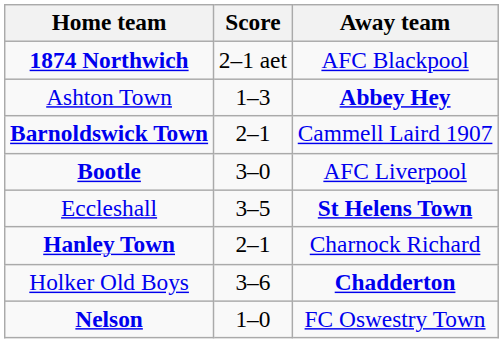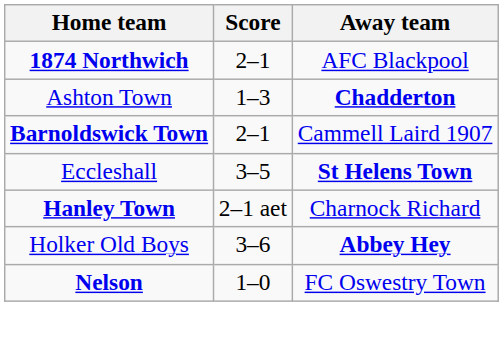1874 Northwich | Score: 2–1 aet -> 2–1
Ashton Town | Away team: Abbey Hey -> Chadderton
- row: Bootle | 3–0 | AFC Liverpool
Hanley Town | Score: 2–1 -> 2–1 aet
Holker Old Boys | Away team: Chadderton -> Abbey Hey
